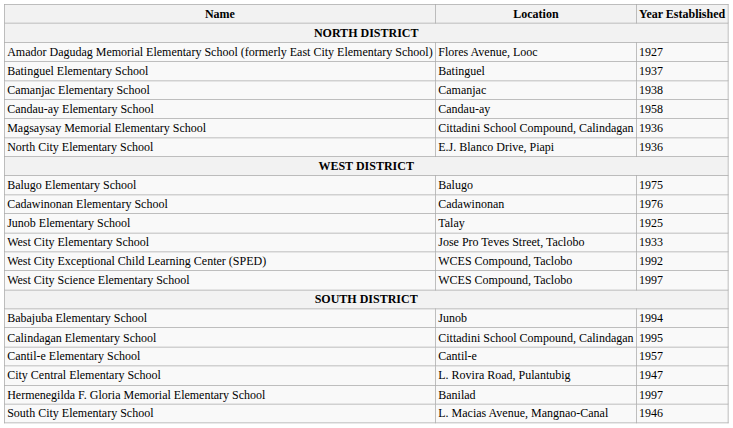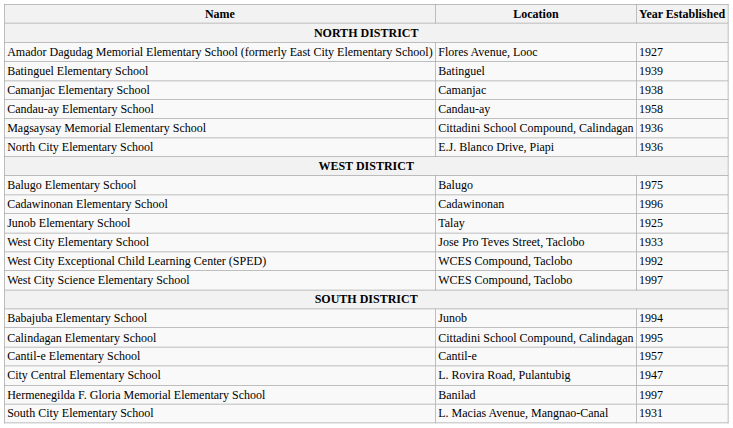Batinguel Elementary School | Year Established: 1937 -> 1939
Cadawinonan Elementary School | Year Established: 1976 -> 1996
South City Elementary School | Year Established: 1946 -> 1931
